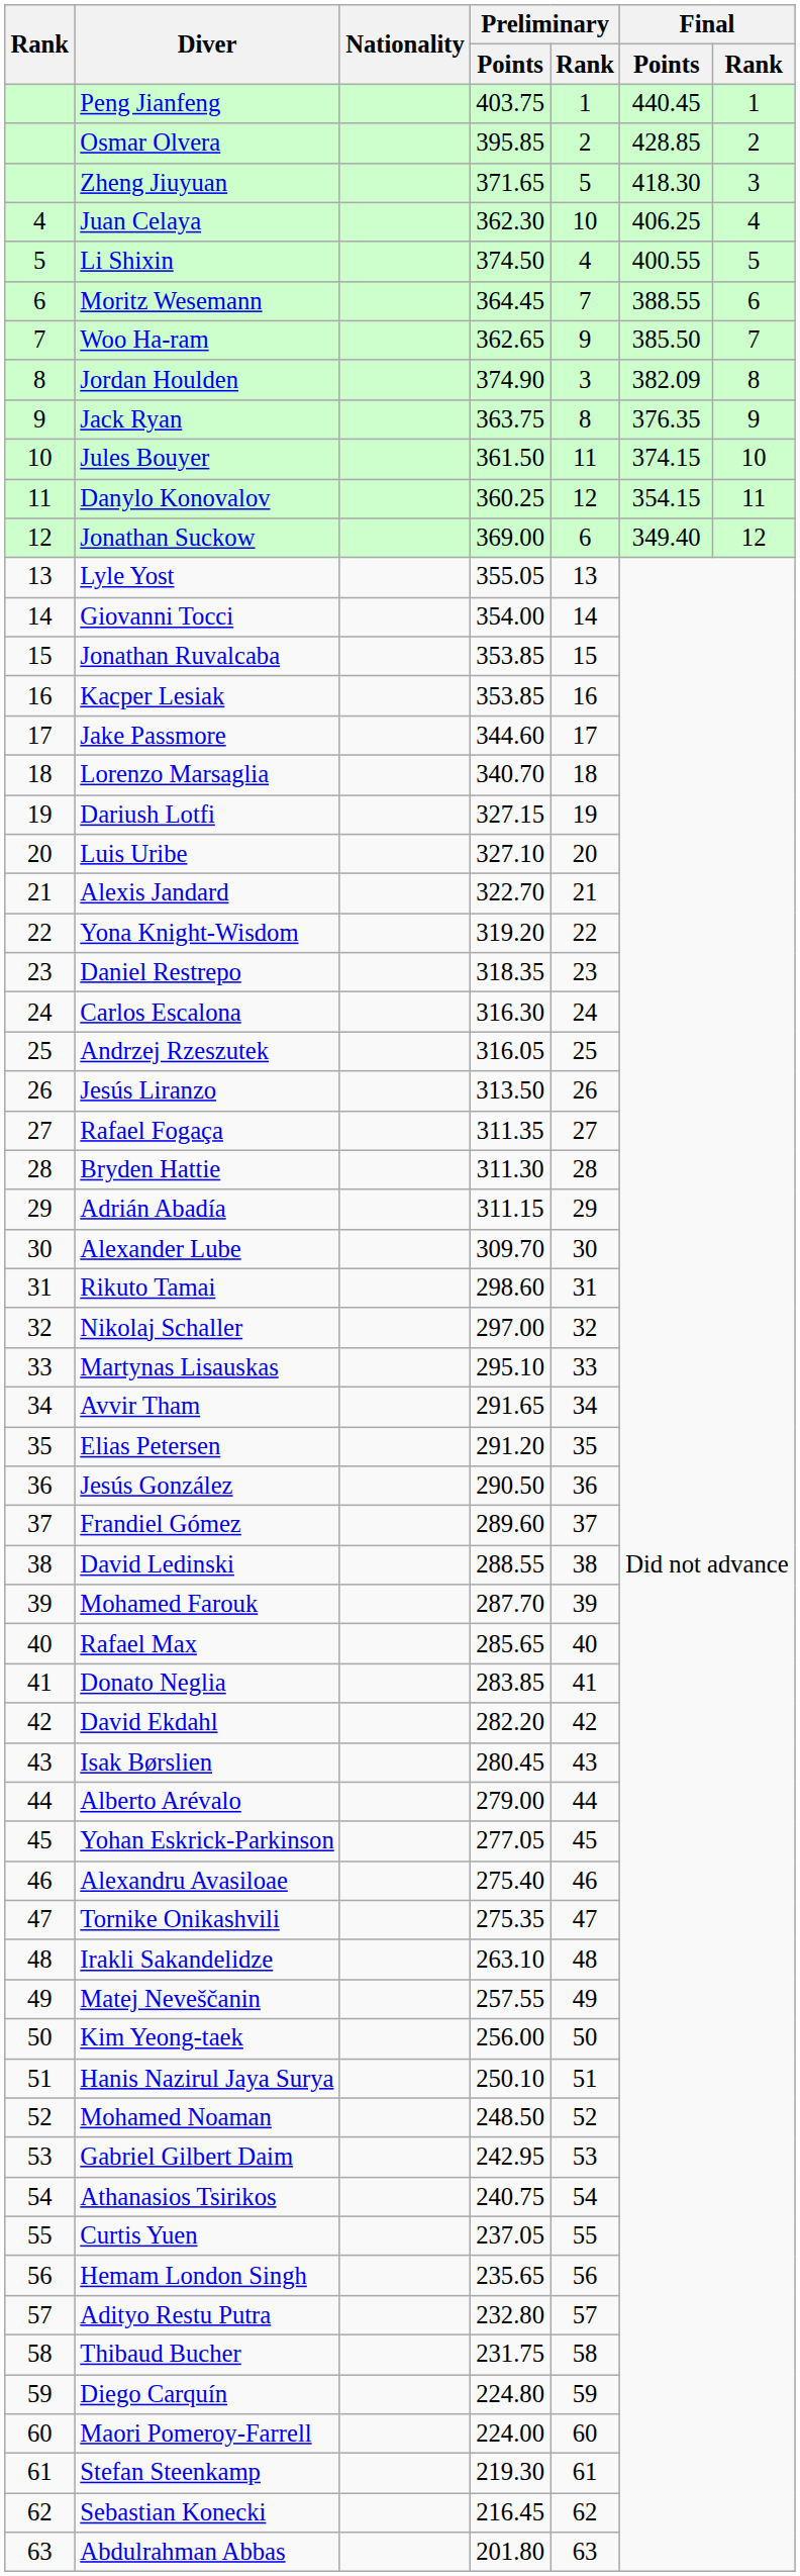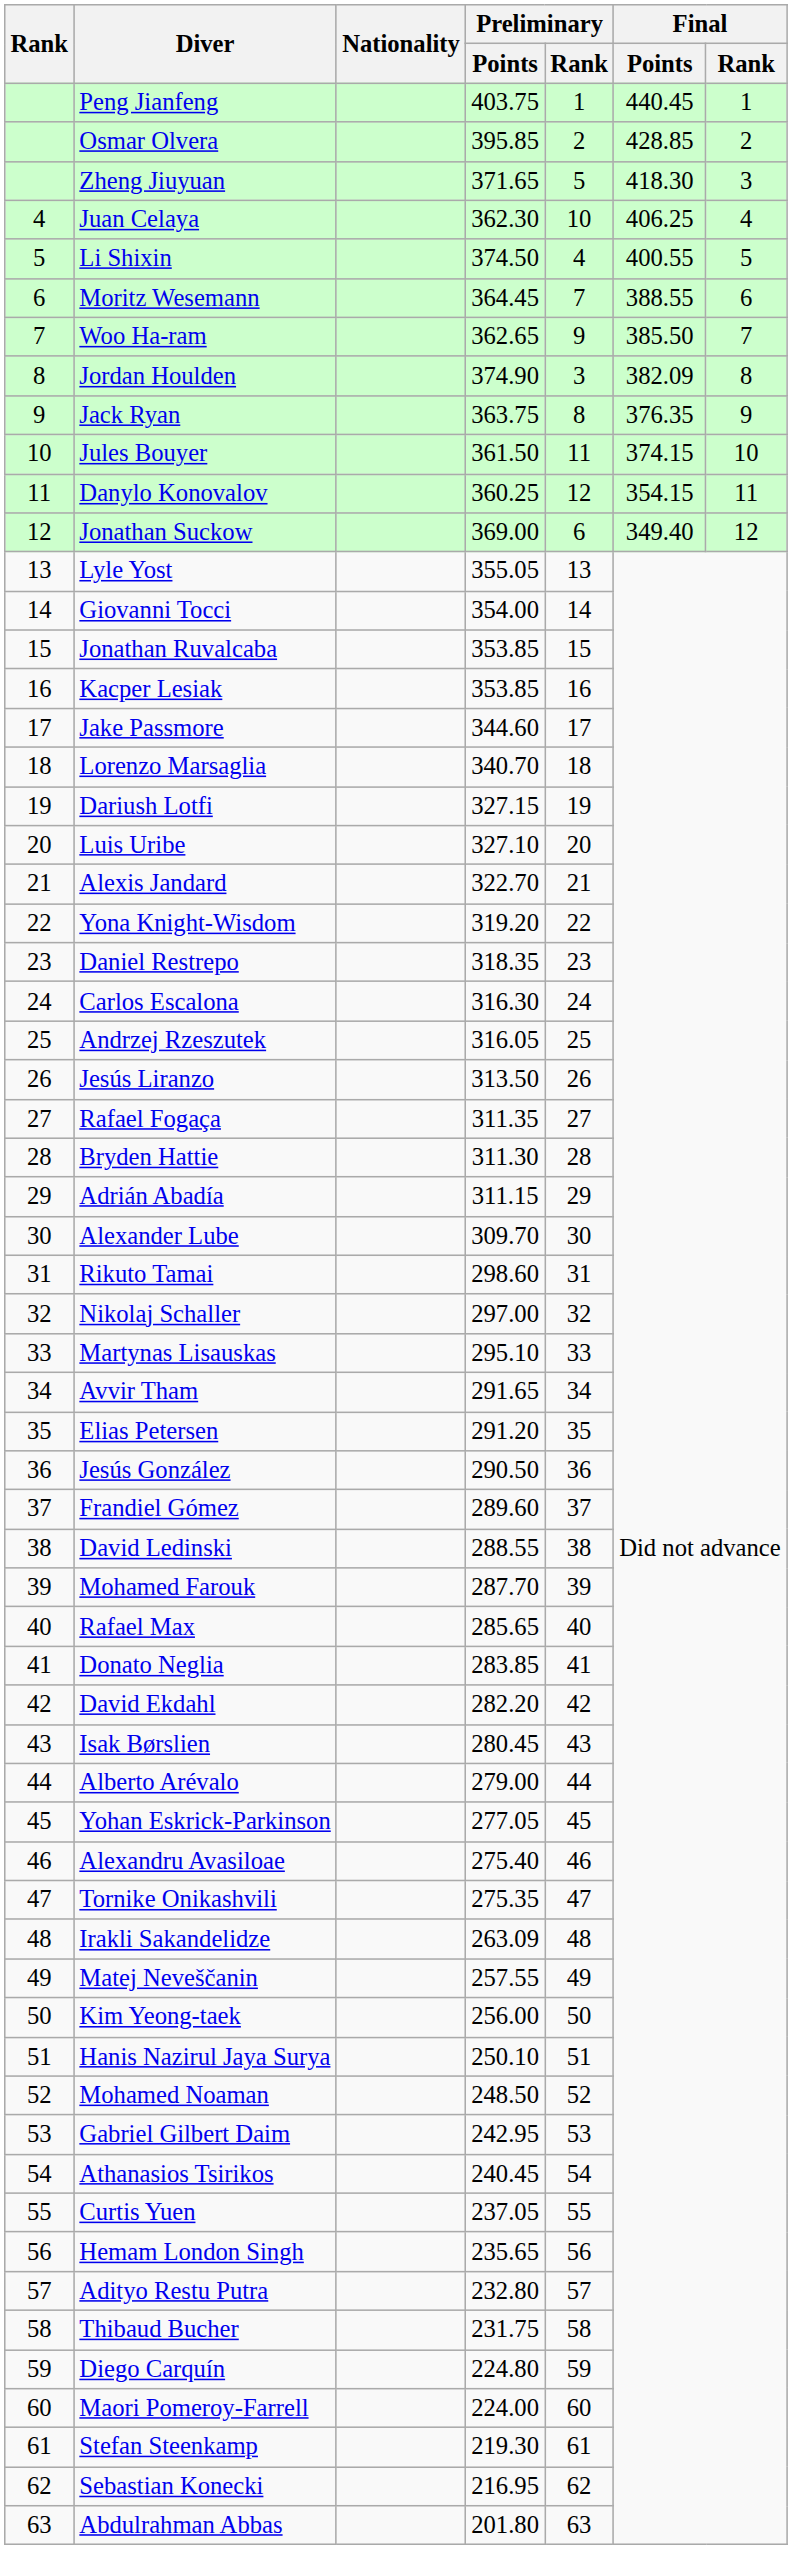Irakli Sakandelidze | Preliminary / Points: 263.10 -> 263.09
Athanasios Tsirikos | Preliminary / Points: 240.75 -> 240.45
Sebastian Konecki | Preliminary / Points: 216.45 -> 216.95
